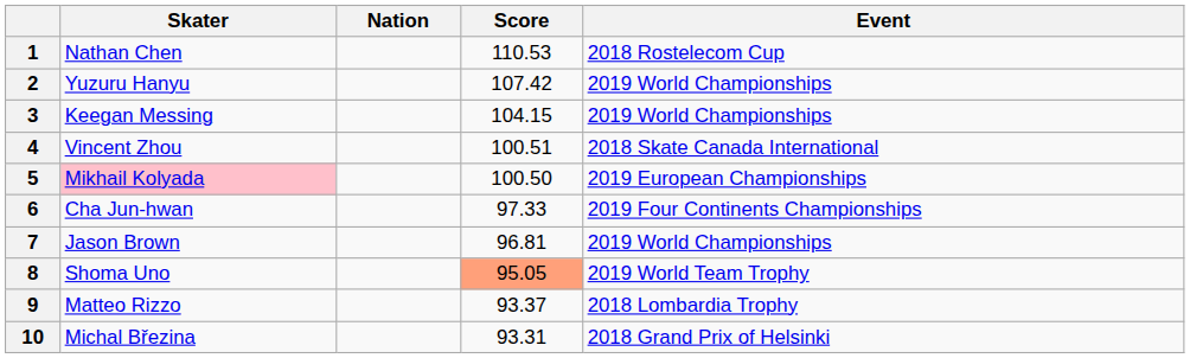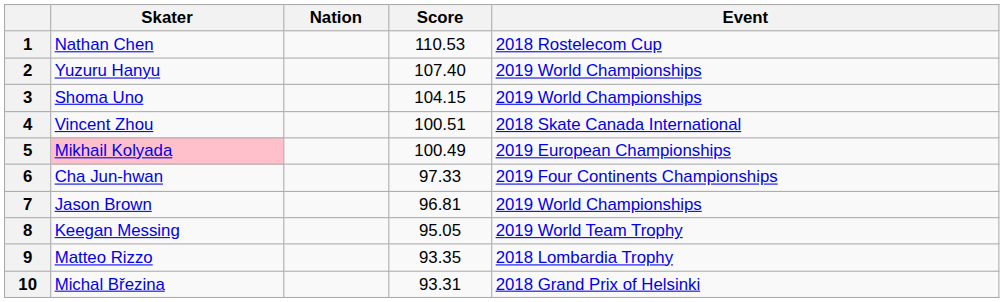2 | Score: 107.42 -> 107.40
3 | Skater: Keegan Messing -> Shoma Uno
5 | Score: 100.50 -> 100.49
8 | Skater: Shoma Uno -> Keegan Messing
8 | Score: lightsalmon background -> no background
9 | Score: 93.37 -> 93.35
